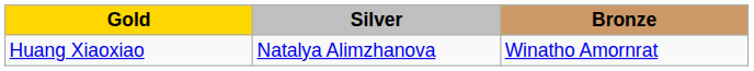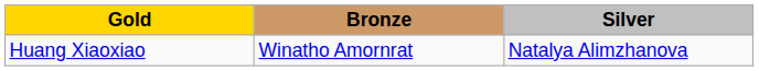columns swapped: Silver <-> Bronze
